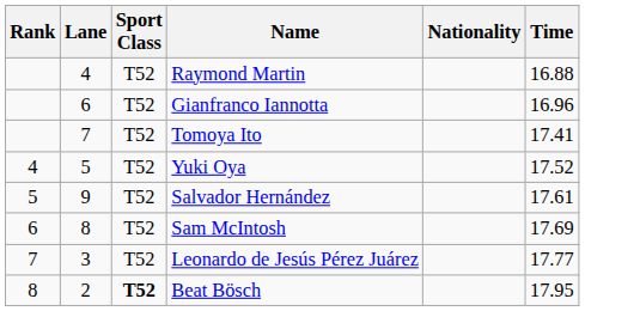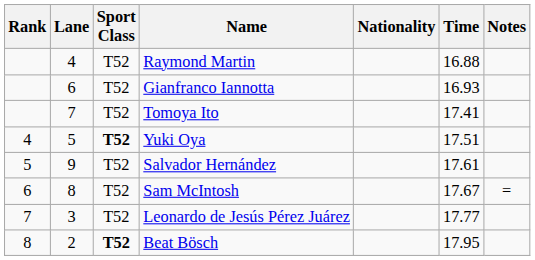+ column: Notes | =
Gianfranco Iannotta | Time: 16.96 -> 16.93
Yuki Oya | Sport Class: normal -> bold
Yuki Oya | Time: 17.52 -> 17.51
Sam McIntosh | Time: 17.69 -> 17.67
